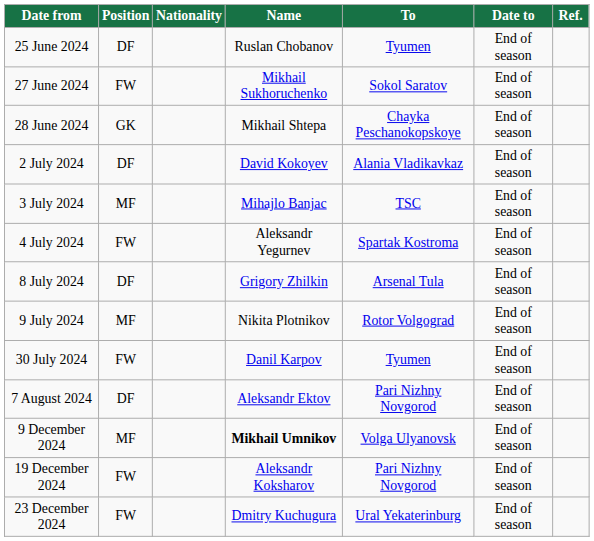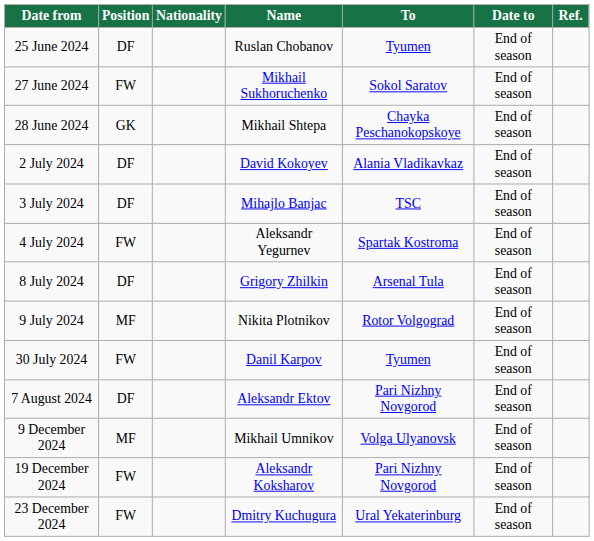3 July 2024 | Position: MF -> DF
9 December 2024 | Name: bold -> normal
